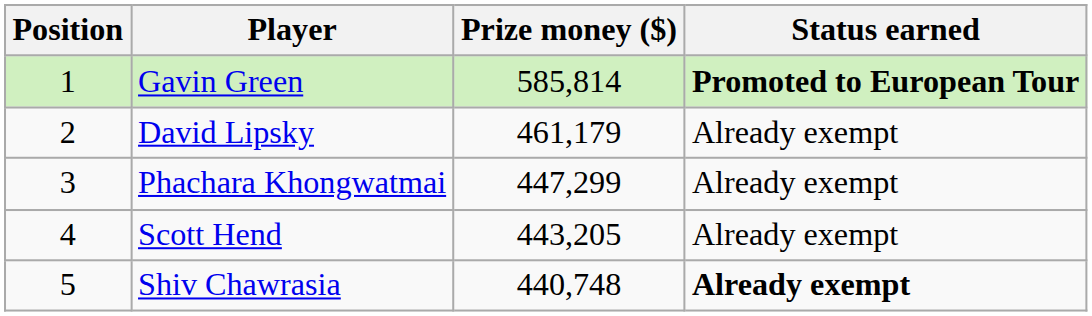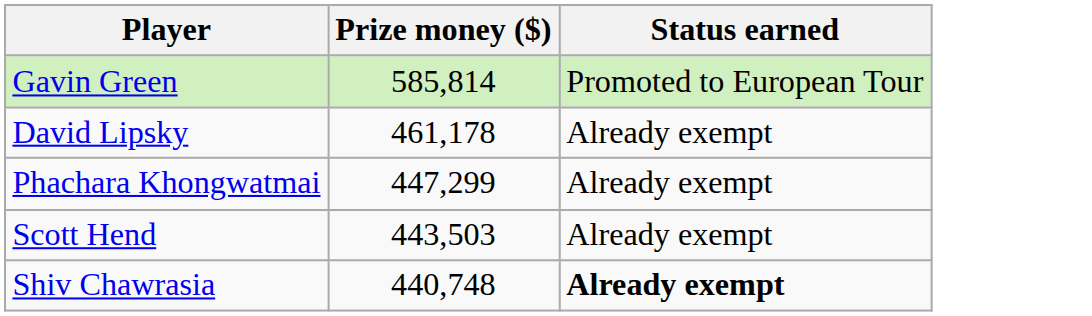- column: Position | 1 | 2 | 3 | 4 | 5
Gavin Green | Status earned: bold -> normal
David Lipsky | Prize money ($): 461,179 -> 461,178
Scott Hend | Prize money ($): 443,205 -> 443,503
